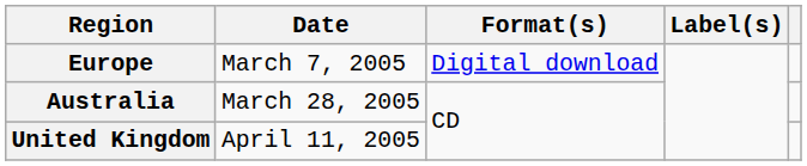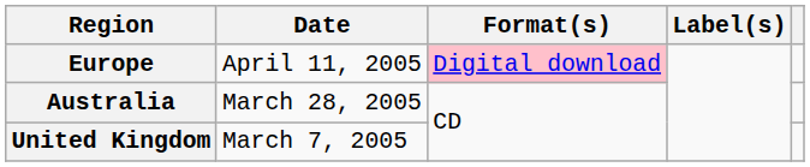Europe | Date: March 7, 2005 -> April 11, 2005
Europe | Format(s): no background -> pink background
United Kingdom | Date: April 11, 2005 -> March 7, 2005
